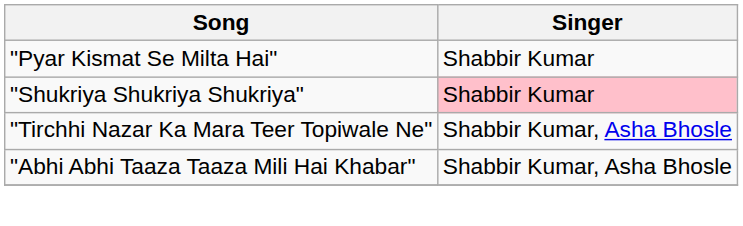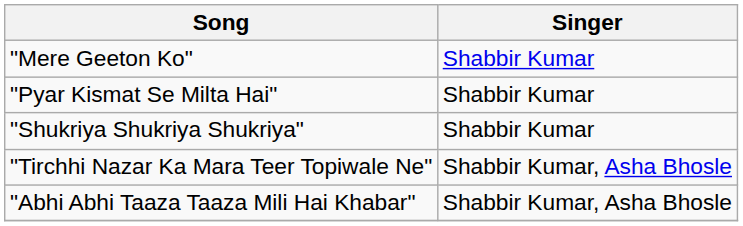+ row: "Mere Geeton Ko" | Shabbir Kumar
"Shukriya Shukriya Shukriya" | Singer: pink background -> no background
